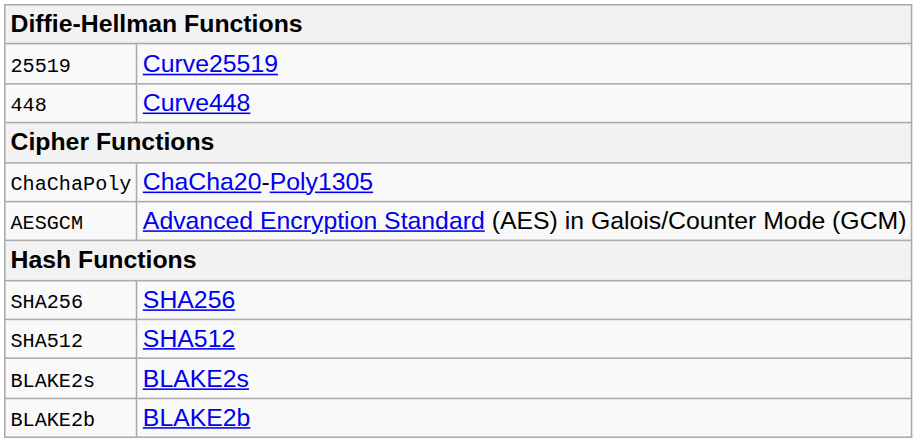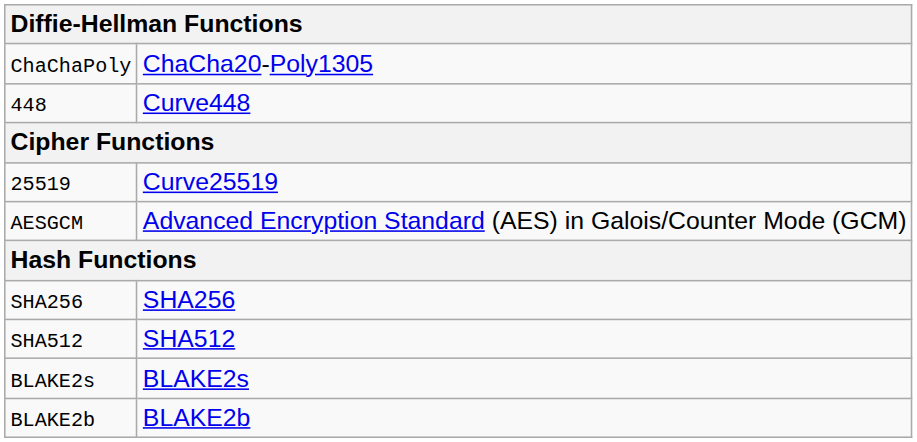rows swapped: 25519 <-> ChaChaPoly
